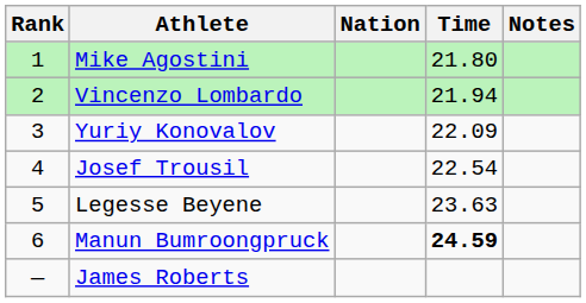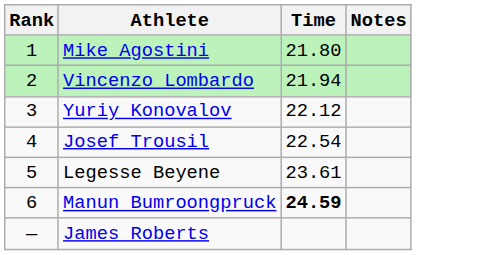- column: Nation
Yuriy Konovalov | Time: 22.09 -> 22.12
Legesse Beyene | Time: 23.63 -> 23.61
